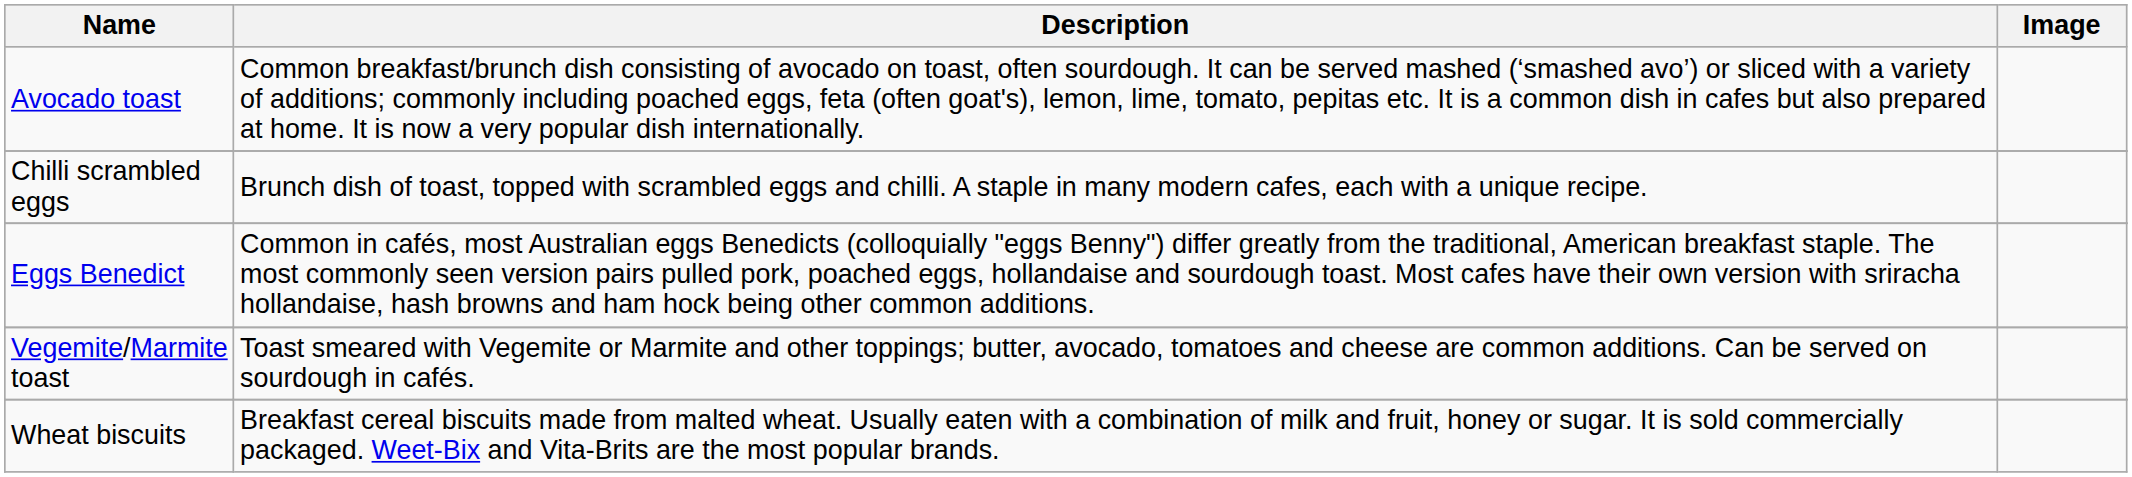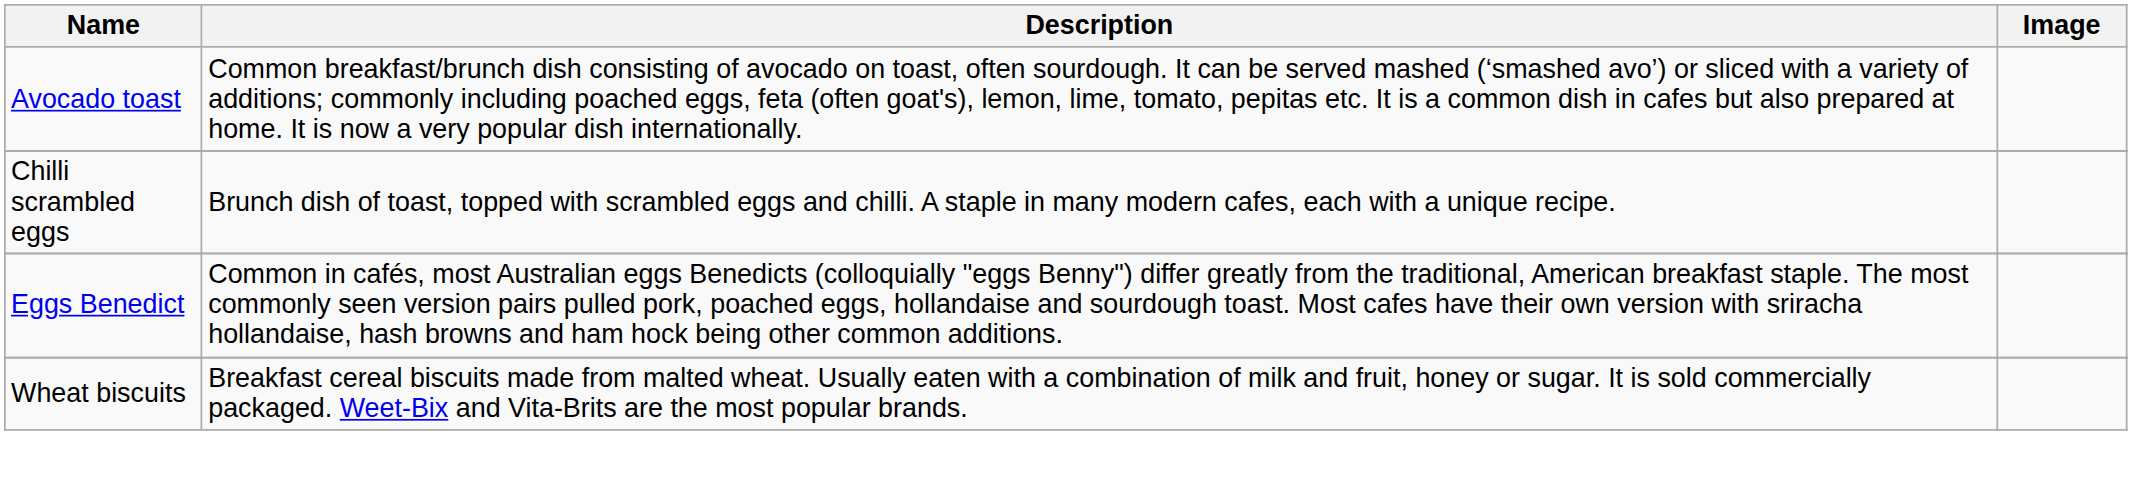- row: Vegemite/Marmite toast | Toast smeared with Vegemite or Marmite and other toppings; butter, avocado, tomatoes and cheese are common additions. Can be served on sourdough in cafés.
